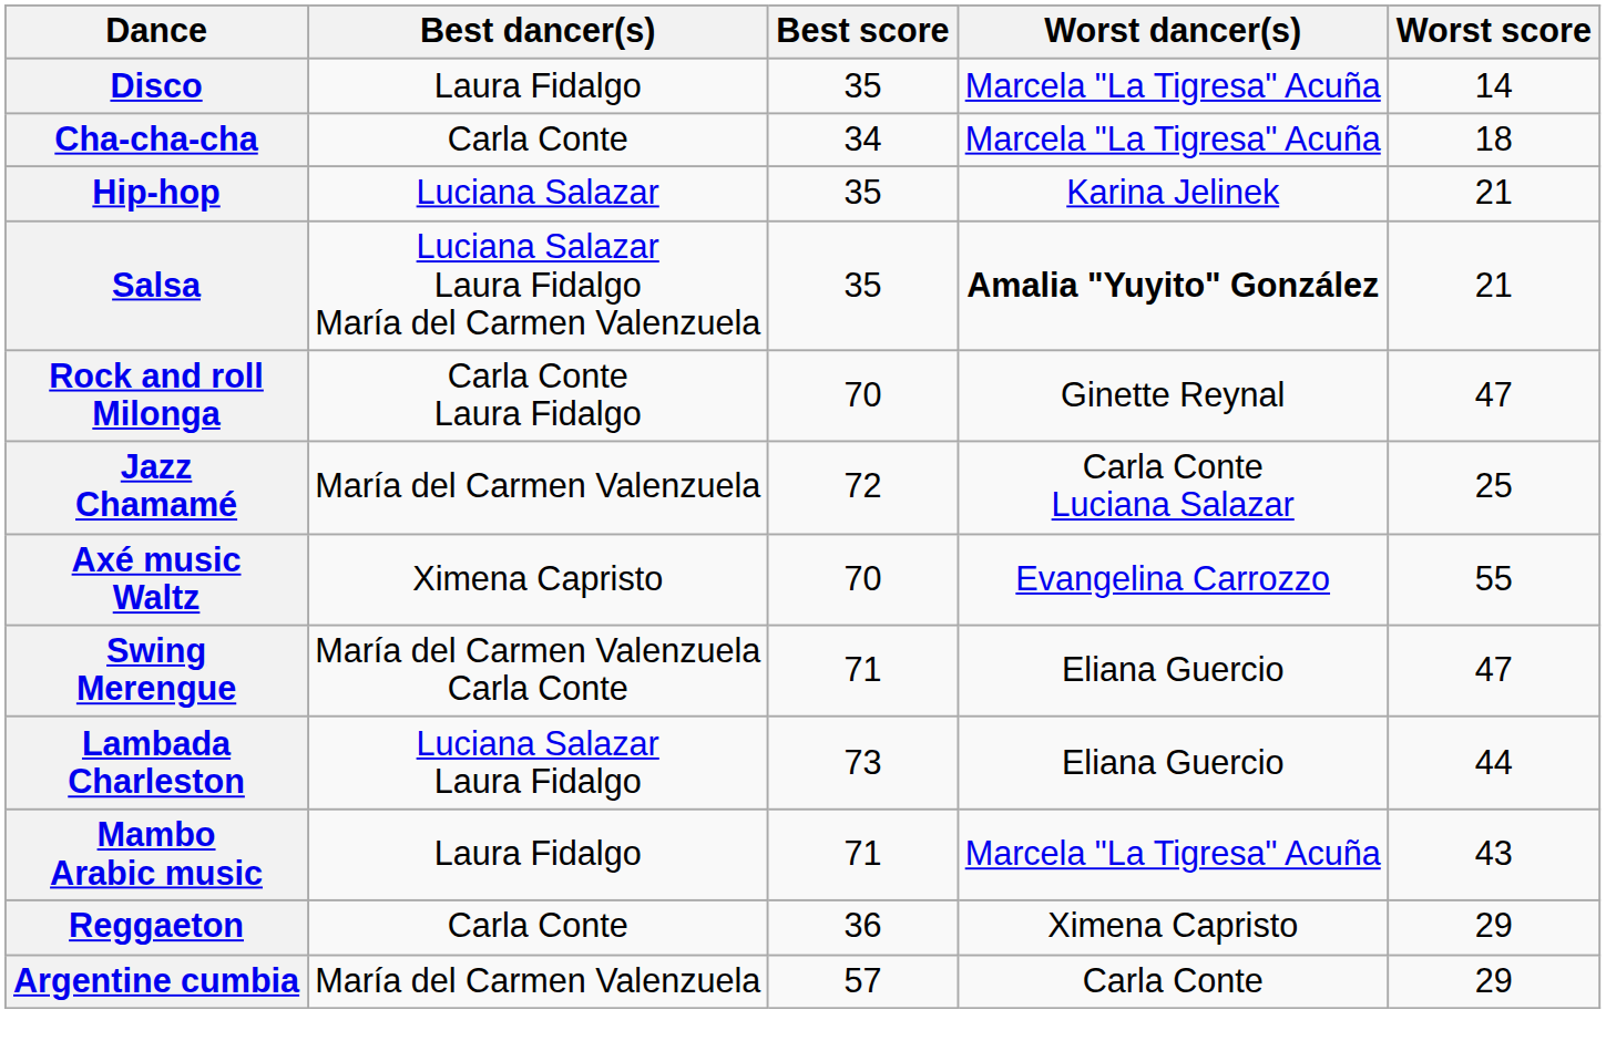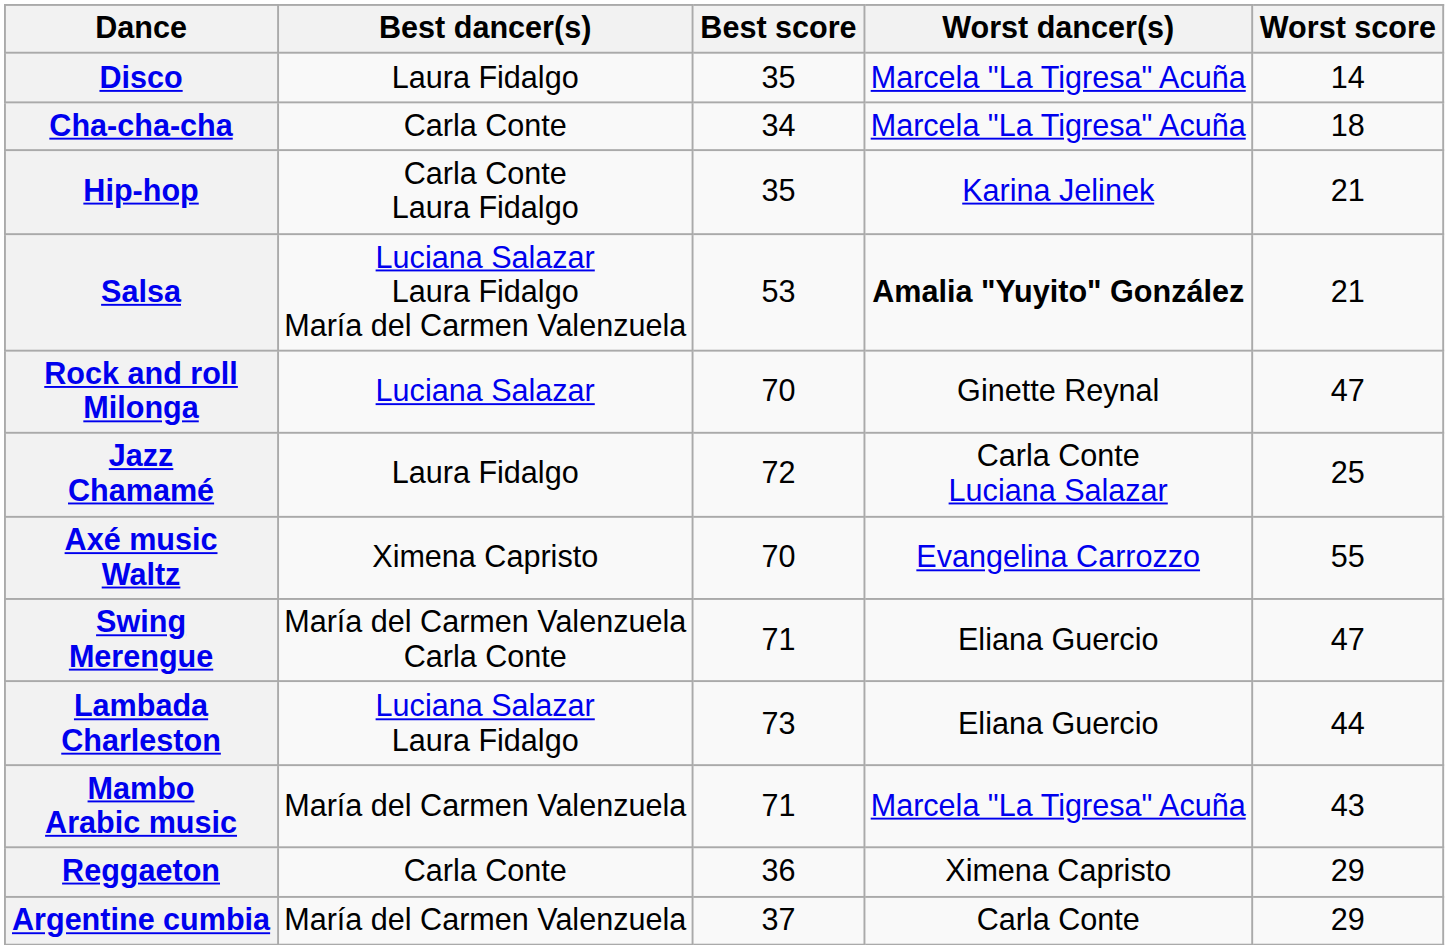Hip-hop | Best dancer(s): Luciana Salazar -> Carla Conte Laura Fidalgo
Salsa | Best score: 35 -> 53
Rock and roll Milonga | Best dancer(s): Carla Conte Laura Fidalgo -> Luciana Salazar
Jazz Chamamé | Best dancer(s): María del Carmen Valenzuela -> Laura Fidalgo
Mambo Arabic music | Best dancer(s): Laura Fidalgo -> María del Carmen Valenzuela
Argentine cumbia | Best score: 57 -> 37
